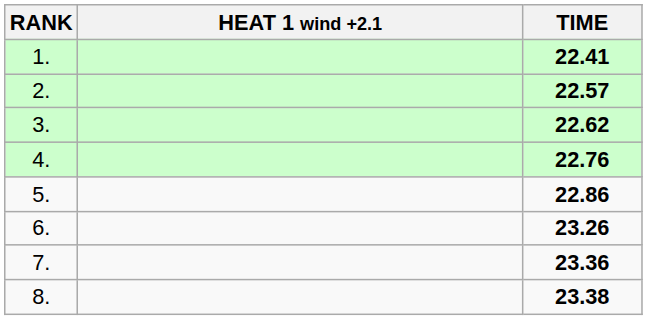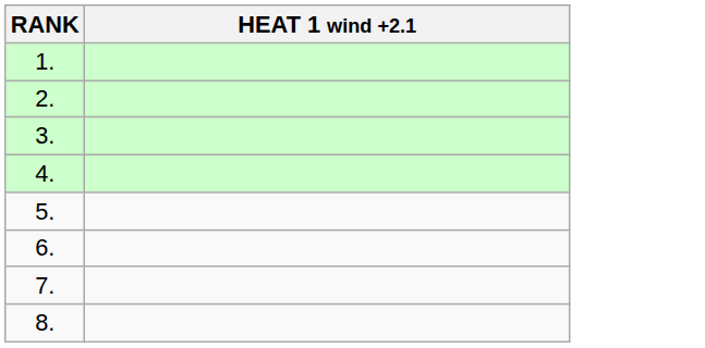- column: TIME | 22.41 | 22.57 | 22.62 | 22.76 | 22.86 | 23.26 | 23.36 | 23.38
